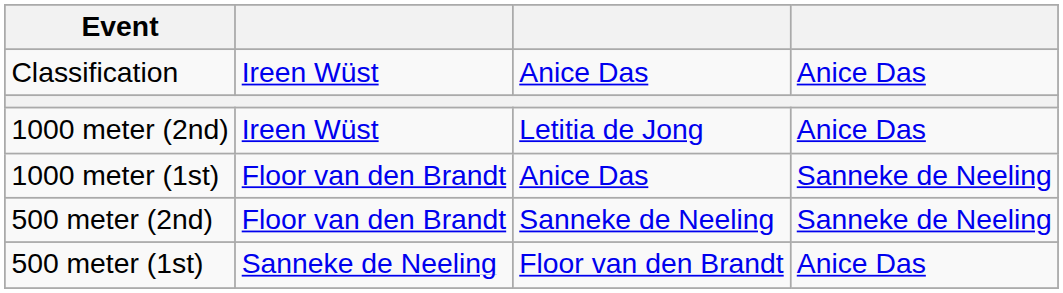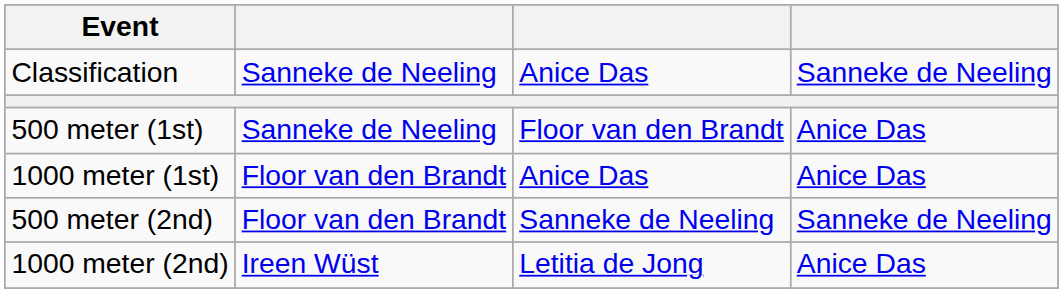Classification | column 2: Ireen Wüst -> Sanneke de Neeling
Classification | column 4: Anice Das -> Sanneke de Neeling
rows swapped: 500 meter (1st) <-> 1000 meter (2nd)
1000 meter (1st) | column 4: Sanneke de Neeling -> Anice Das
